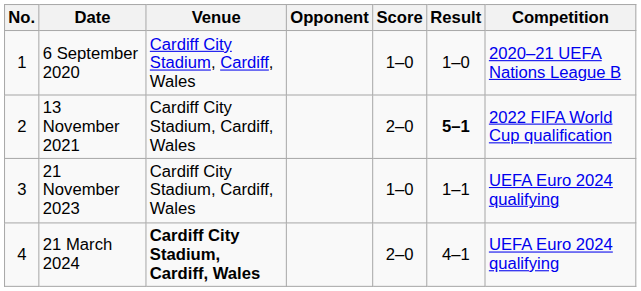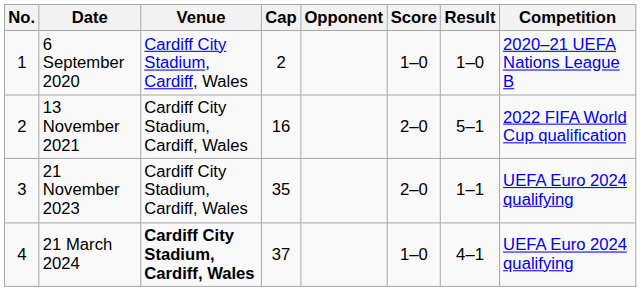+ column: Cap | 2 | 16 | 35 | 37
13 November 2021 | Result: bold -> normal
21 November 2023 | Score: 1–0 -> 2–0
21 March 2024 | Score: 2–0 -> 1–0
